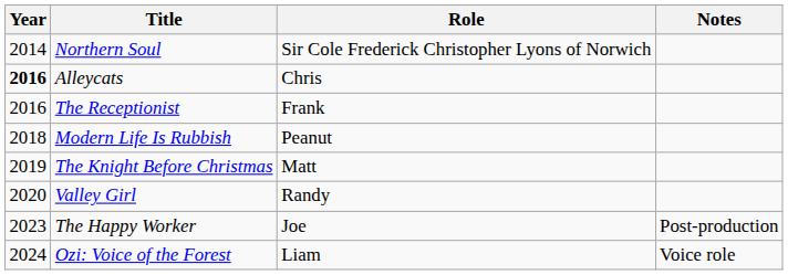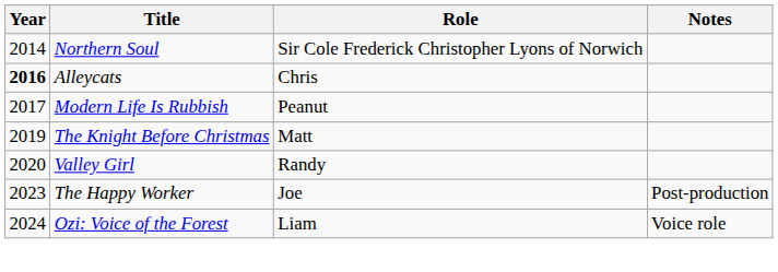- row: 2016 | The Receptionist | Frank
Modern Life Is Rubbish | Year: 2018 -> 2017
